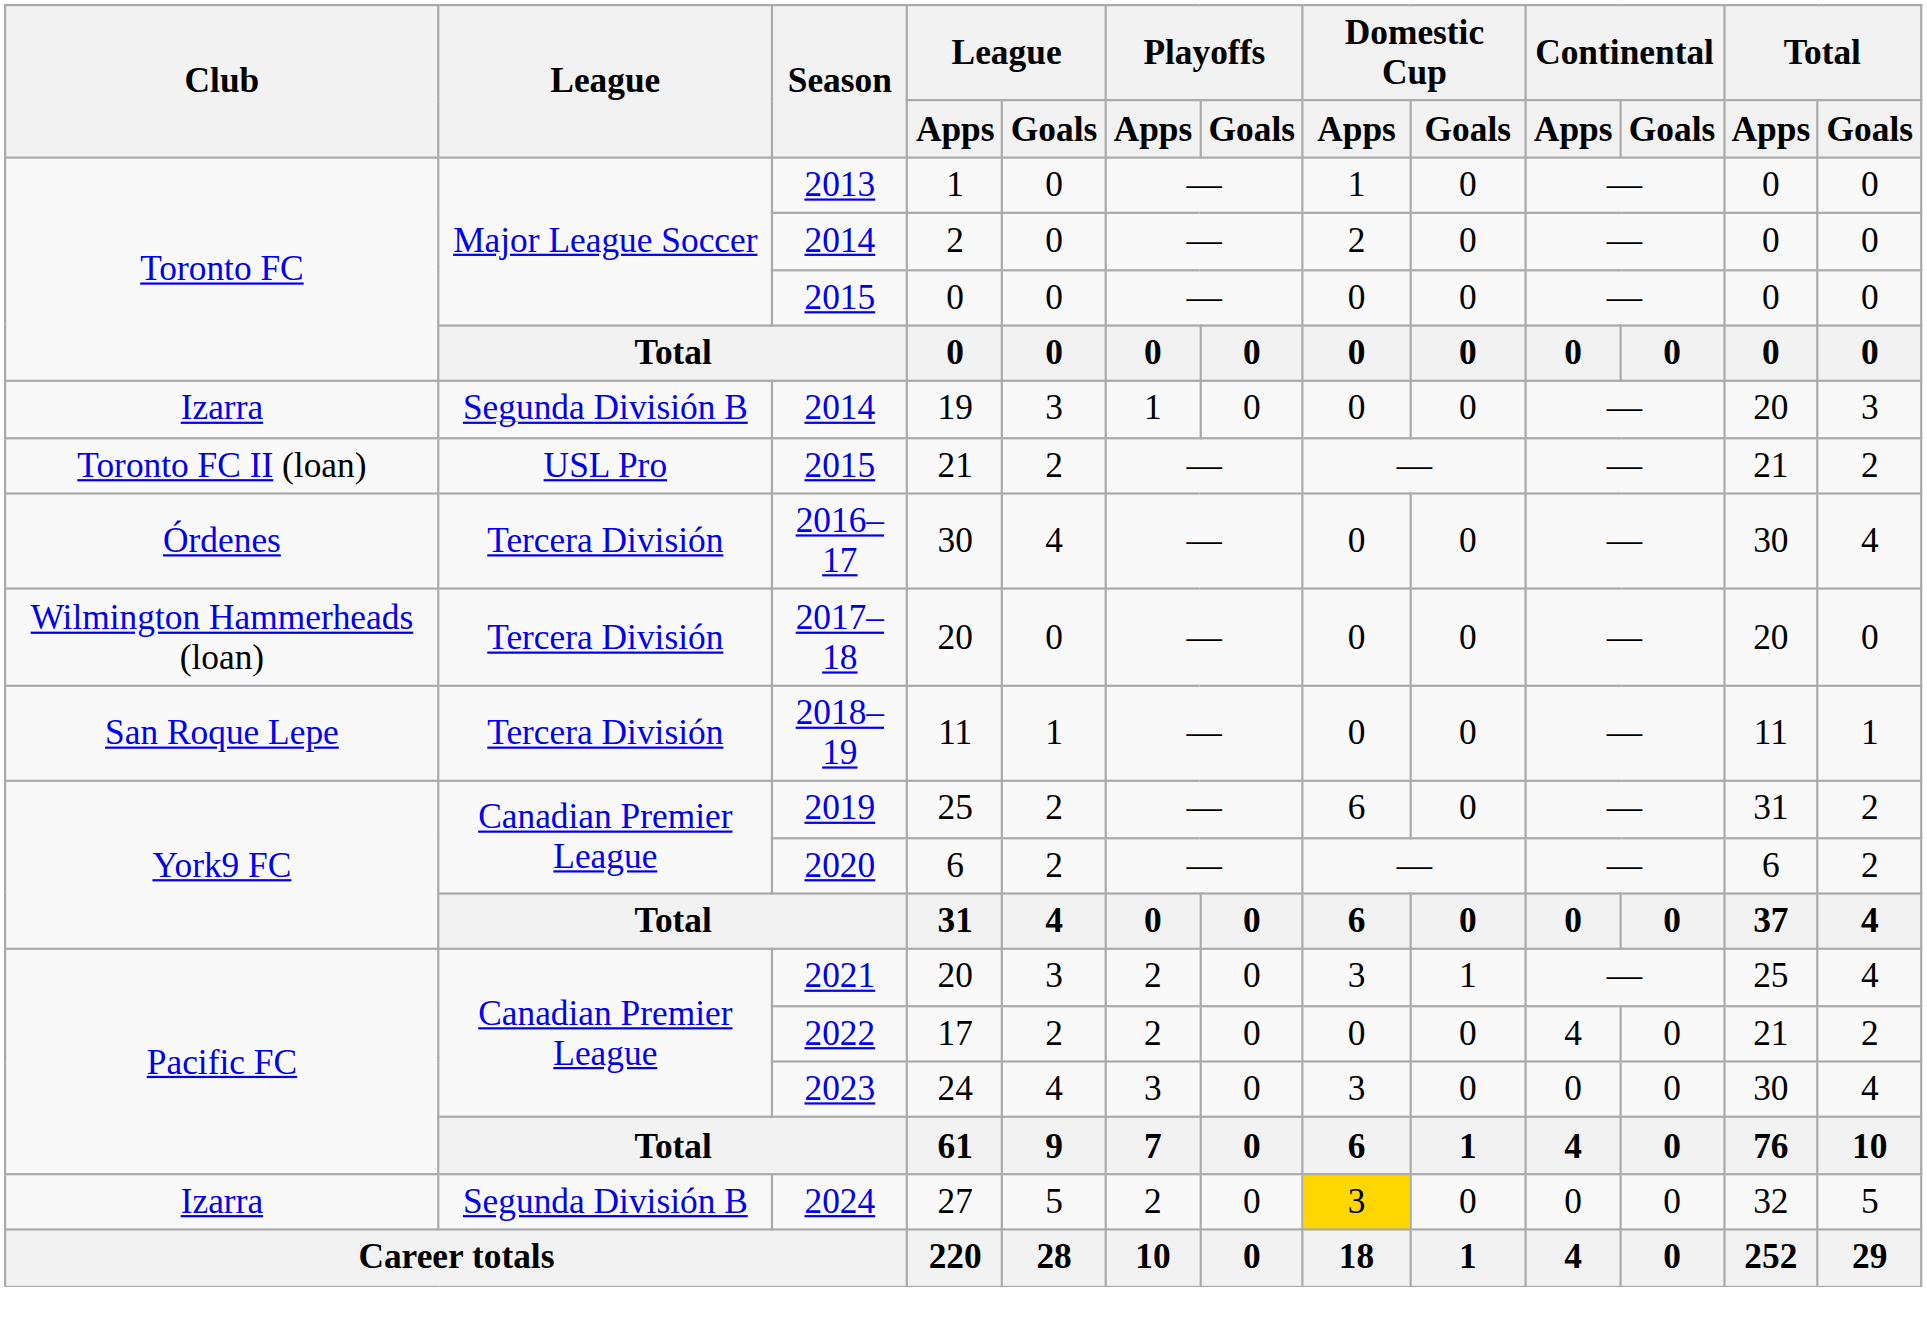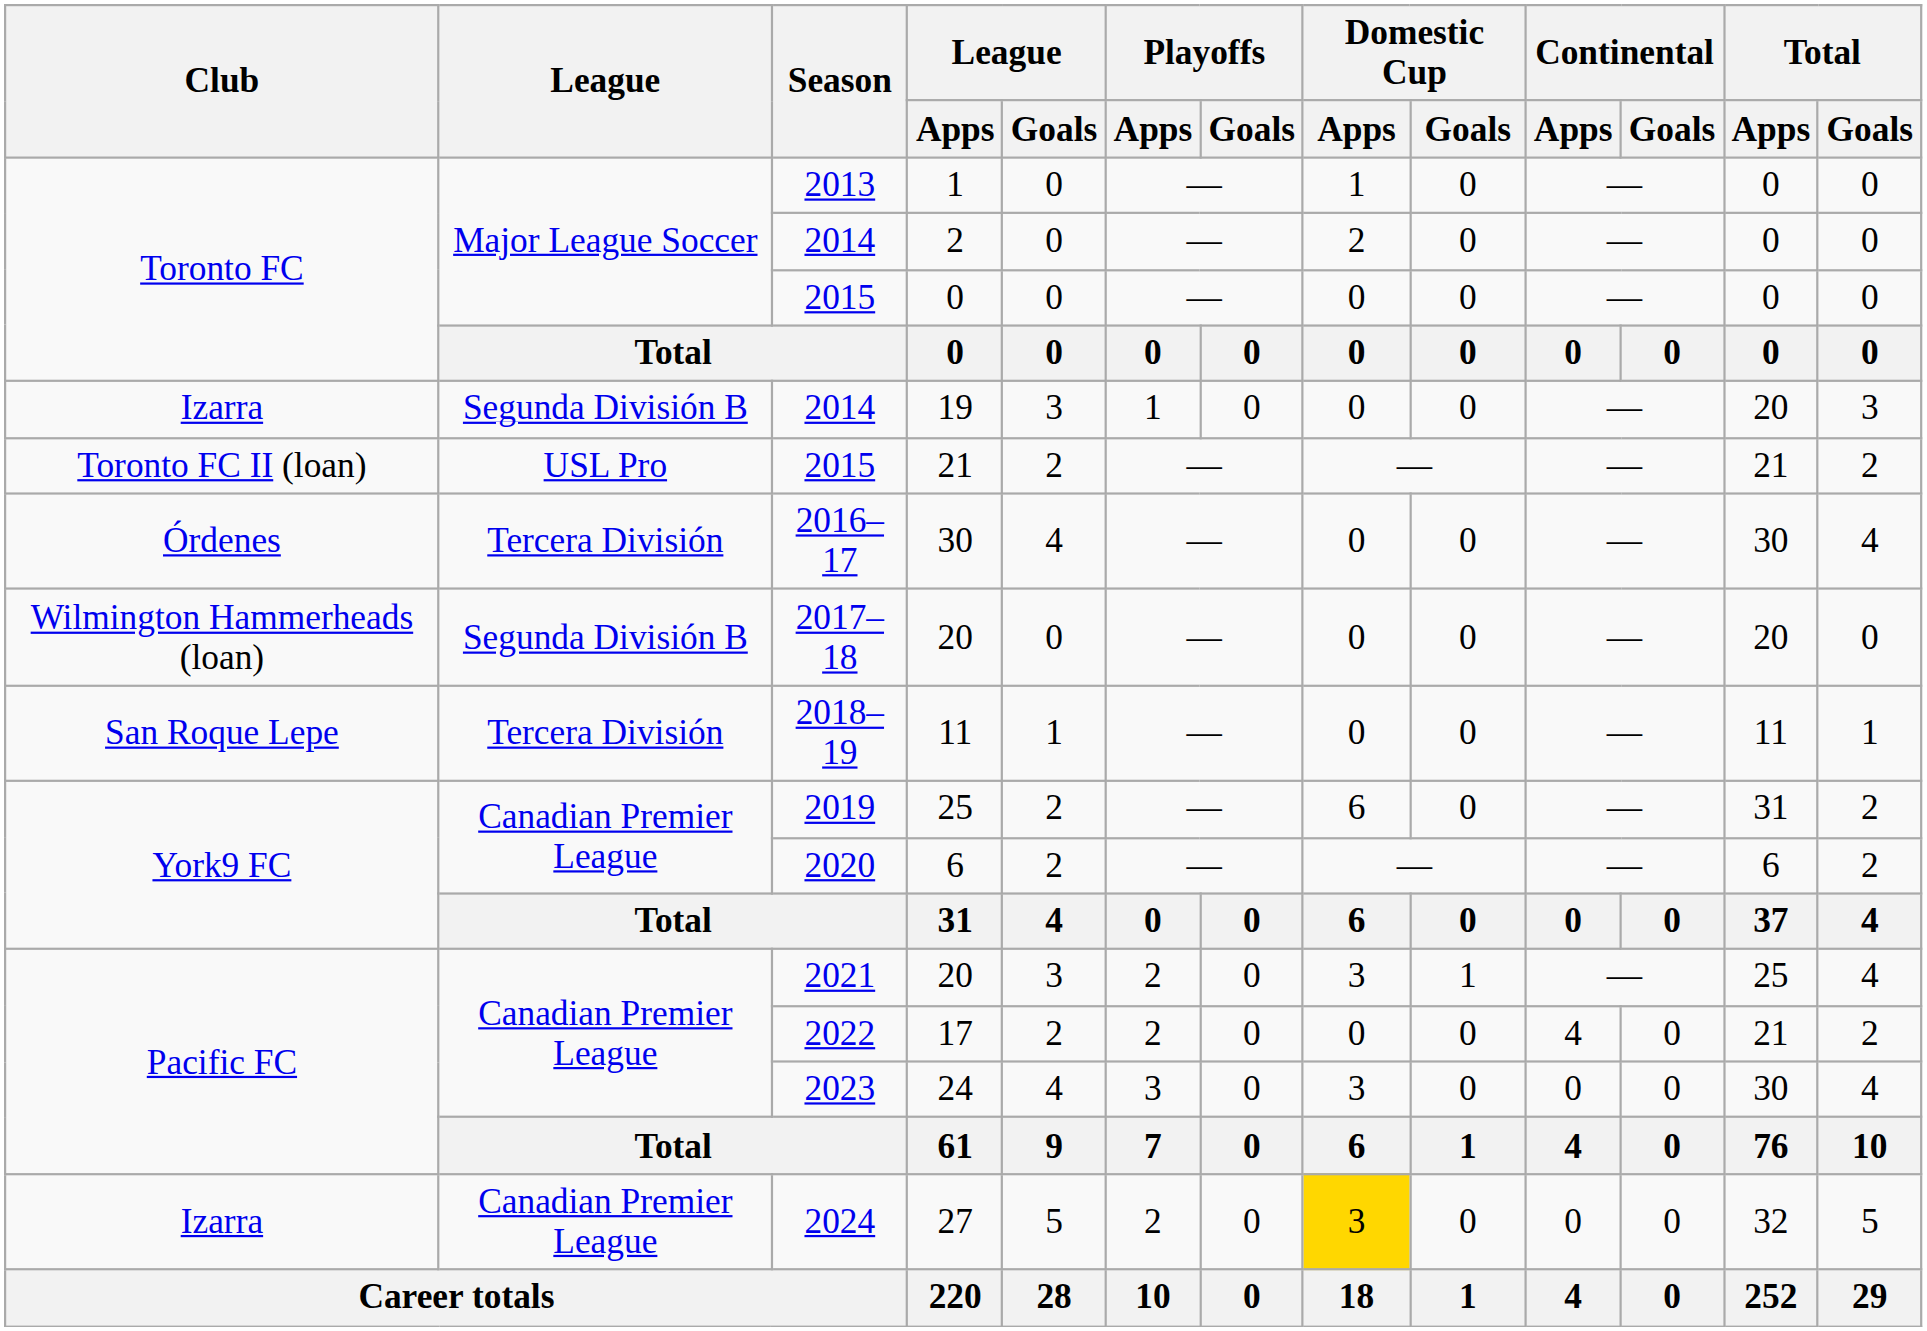2017–18 / 20 | League: Tercera División -> Segunda División B
27 | League: Segunda División B -> Canadian Premier League
